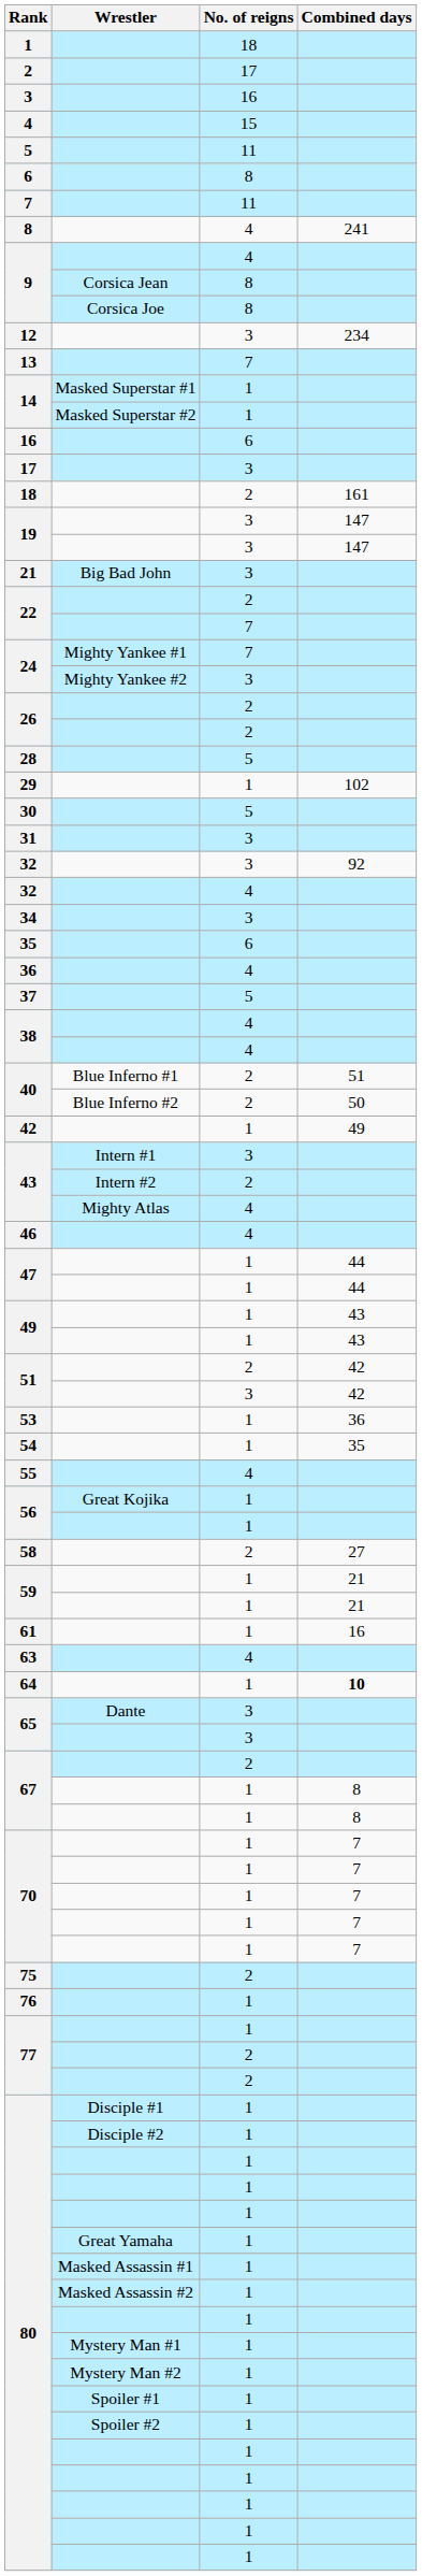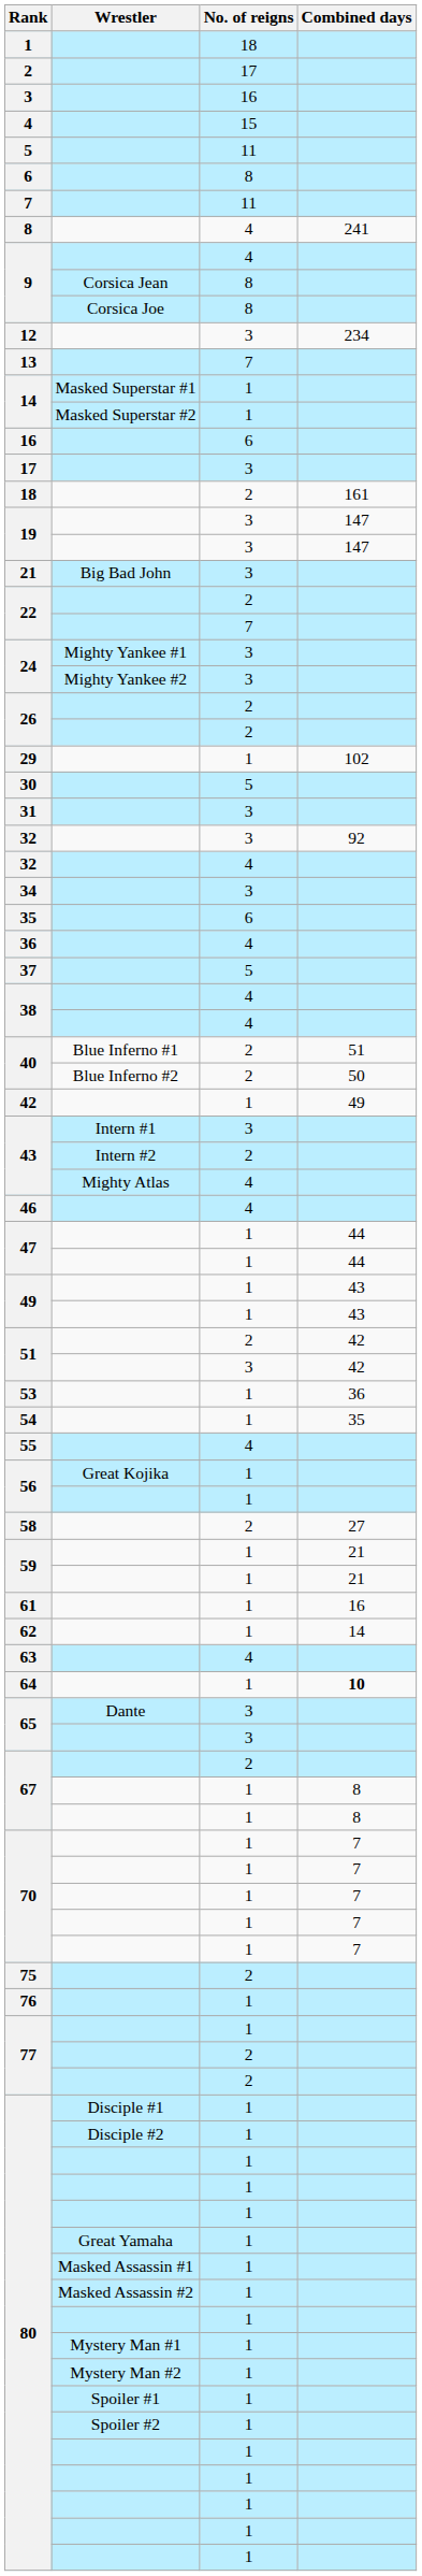24 / Mighty Yankee #1 | No. of reigns: 7 -> 3
- row: 28 | 5
+ row: 62 | 1 | 14
